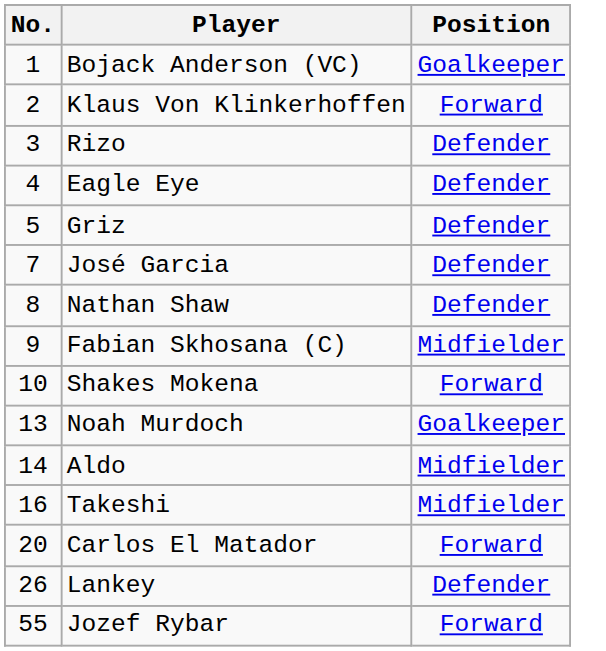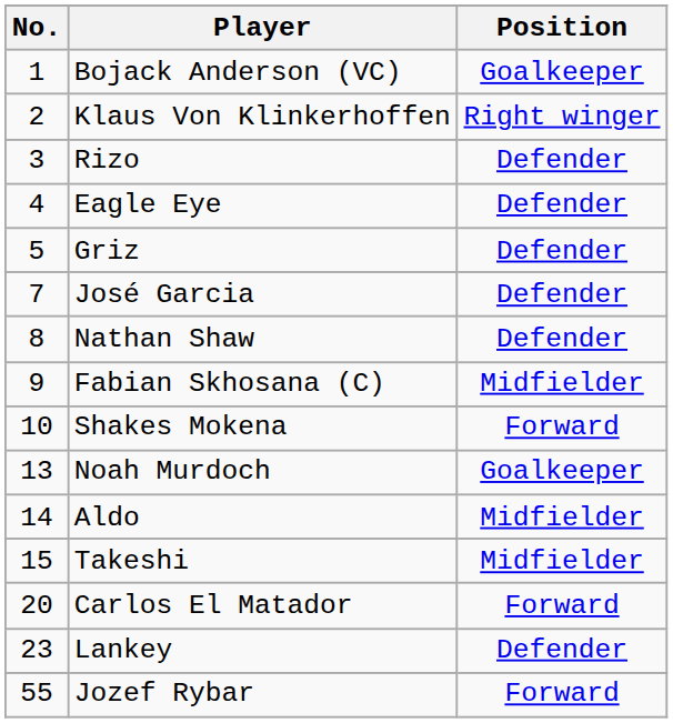Klaus Von Klinkerhoffen | Position: Forward -> Right winger
Takeshi | No.: 16 -> 15
Lankey | No.: 26 -> 23
